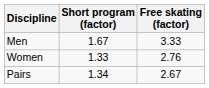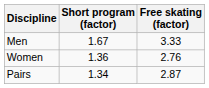Women | Short program (factor): 1.33 -> 1.36
Pairs | Free skating (factor): 2.67 -> 2.87
